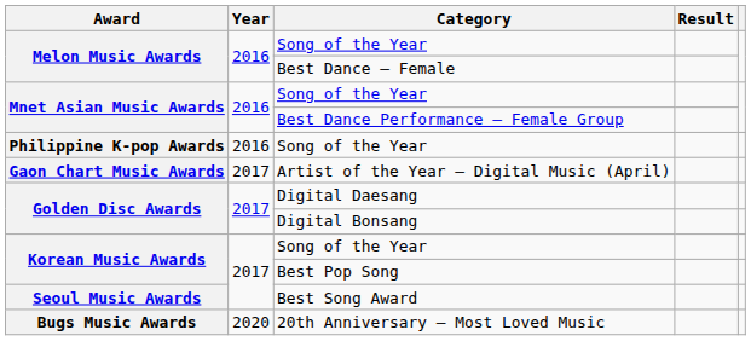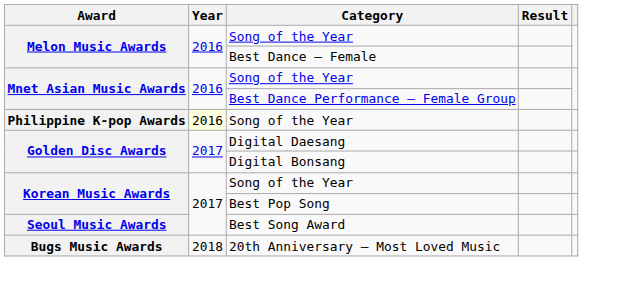Philippine K-pop Awards / Song of the Year | Year: no background -> lightyellow background
- row: Gaon Chart Music Awards | 2017 | Artist of the Year – Digital Music (April)
20th Anniversary – Most Loved Music | Year: 2020 -> 2018
